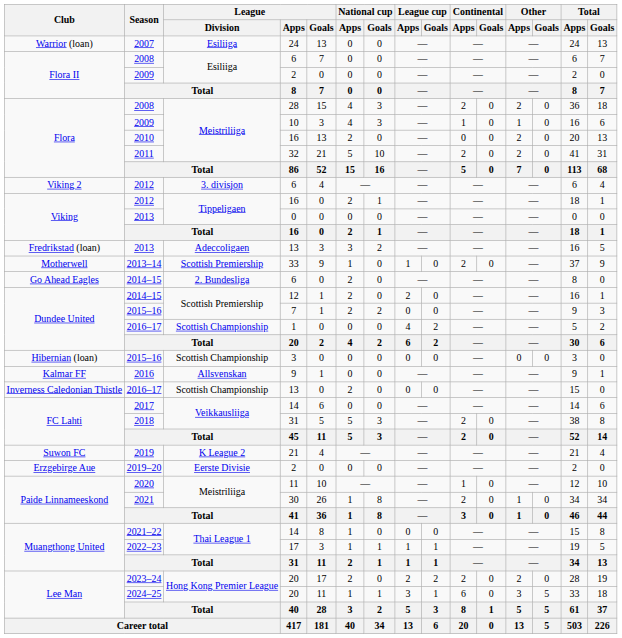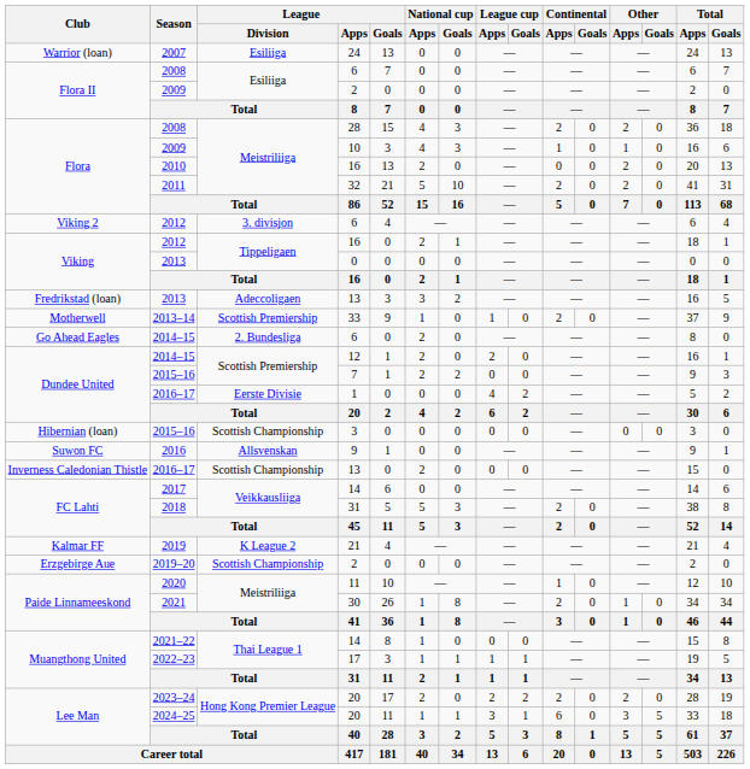2016–17 / 1 | League / Division: Scottish Championship -> Eerste Divisie
2016 | Club: Kalmar FF -> Suwon FC
2019 | Club: Suwon FC -> Kalmar FF
2019–20 | League / Division: Eerste Divisie -> Scottish Championship
